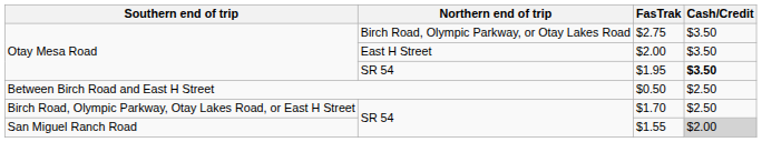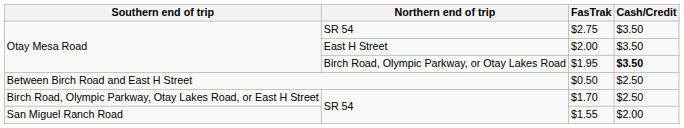$2.75 | Northern end of trip: Birch Road, Olympic Parkway, or Otay Lakes Road -> SR 54
$1.95 | Northern end of trip: SR 54 -> Birch Road, Olympic Parkway, or Otay Lakes Road
$1.55 | Cash/Credit: lightgrey background -> no background
